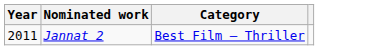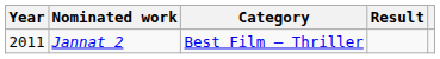+ column: Result
